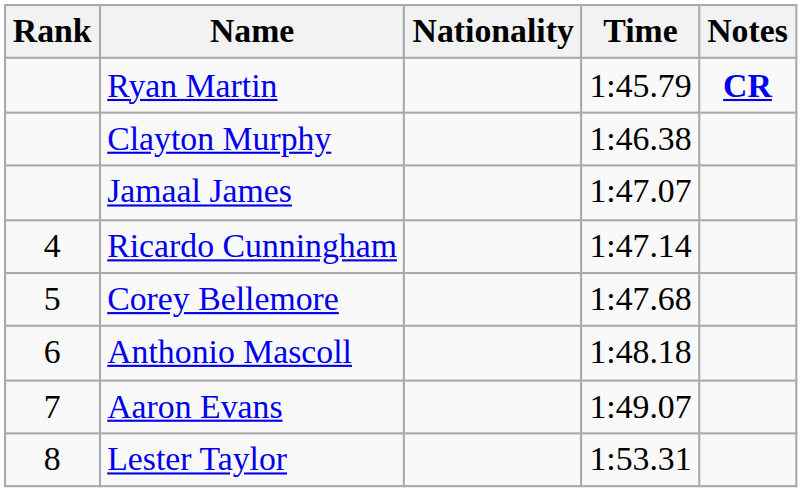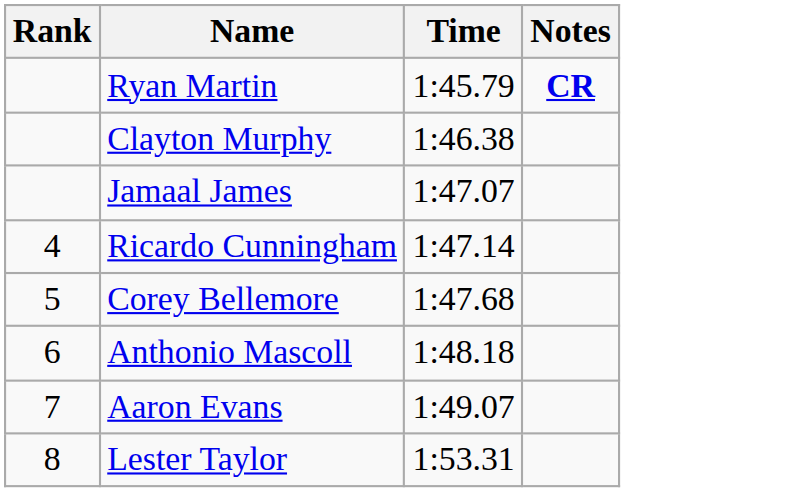- column: Nationality
